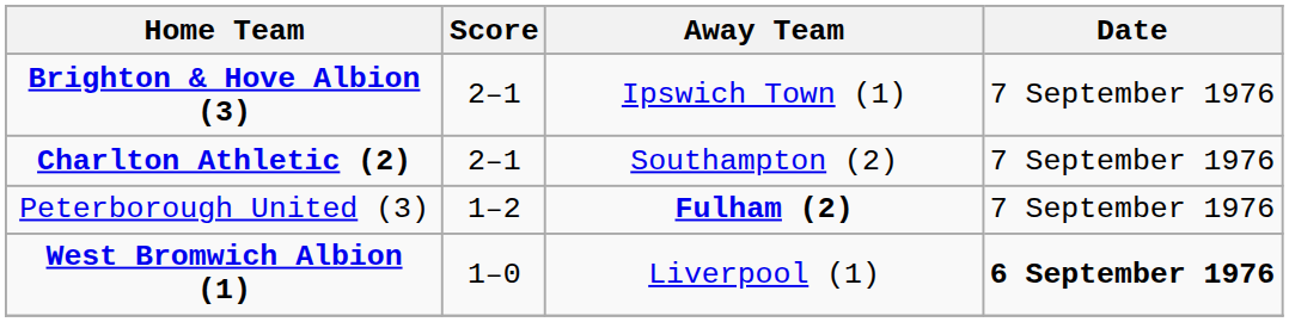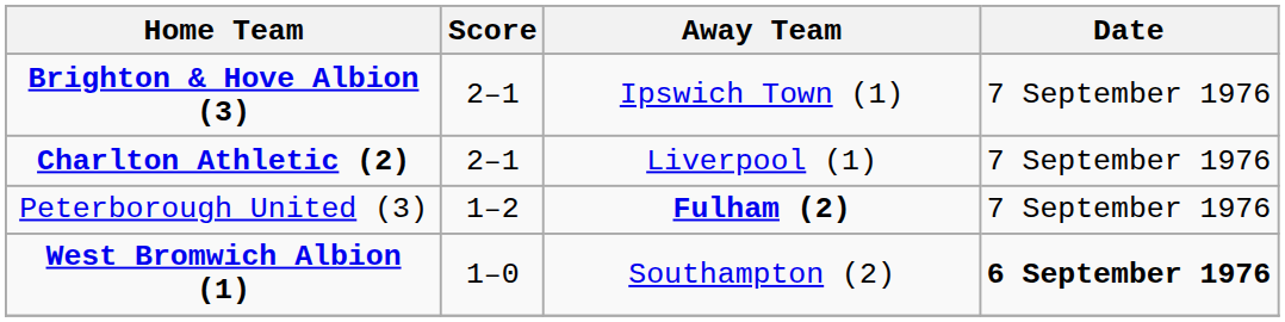Charlton Athletic (2) | Away Team: Southampton (2) -> Liverpool (1)
West Bromwich Albion (1) | Away Team: Liverpool (1) -> Southampton (2)
